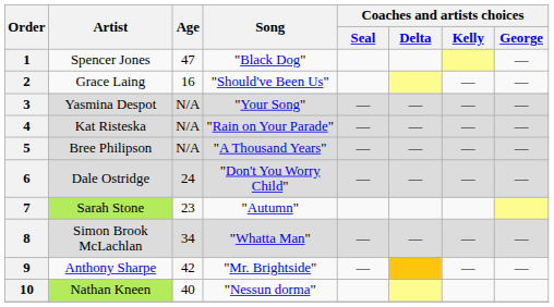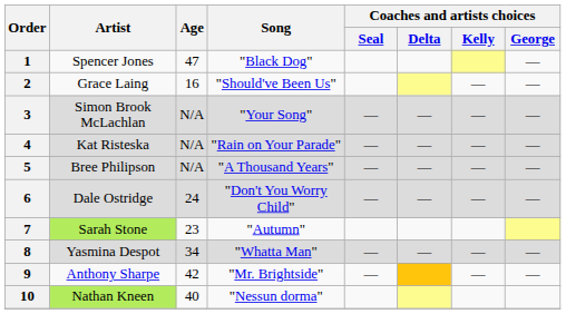3 | Artist: Yasmina Despot -> Simon Brook McLachlan
8 | Artist: Simon Brook McLachlan -> Yasmina Despot
